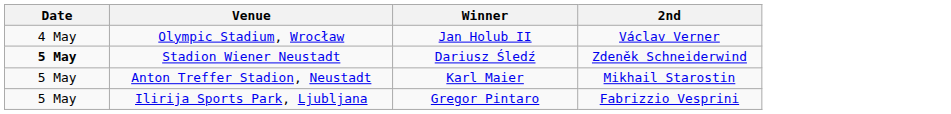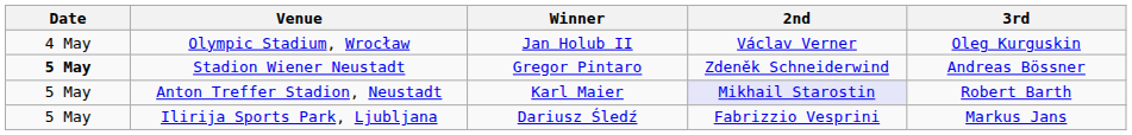+ column: 3rd | Oleg Kurguskin | Andreas Bössner | Robert Barth | Markus Jans
Stadion Wiener Neustadt | Winner: Dariusz Śledź -> Gregor Pintaro
Anton Treffer Stadion, Neustadt | 2nd: no background -> lavender background
Ilirija Sports Park, Ljubljana | Winner: Gregor Pintaro -> Dariusz Śledź
